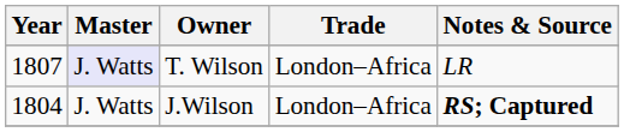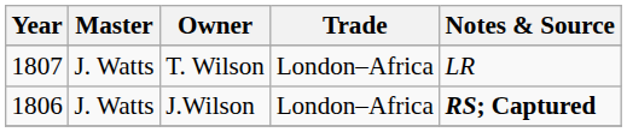T. Wilson | Master: lavender background -> no background
J.Wilson | Year: 1804 -> 1806
